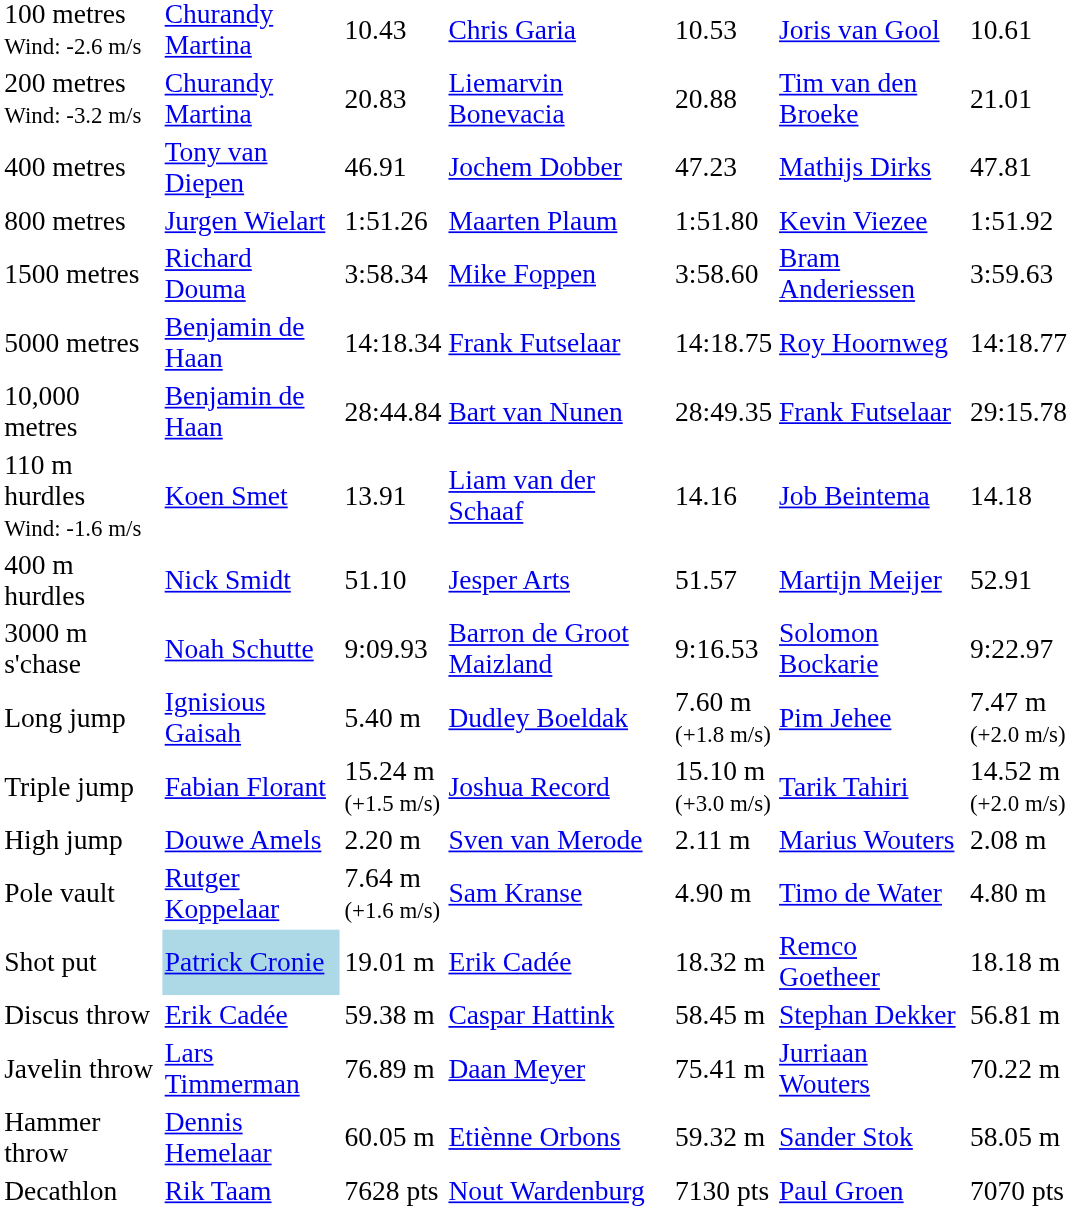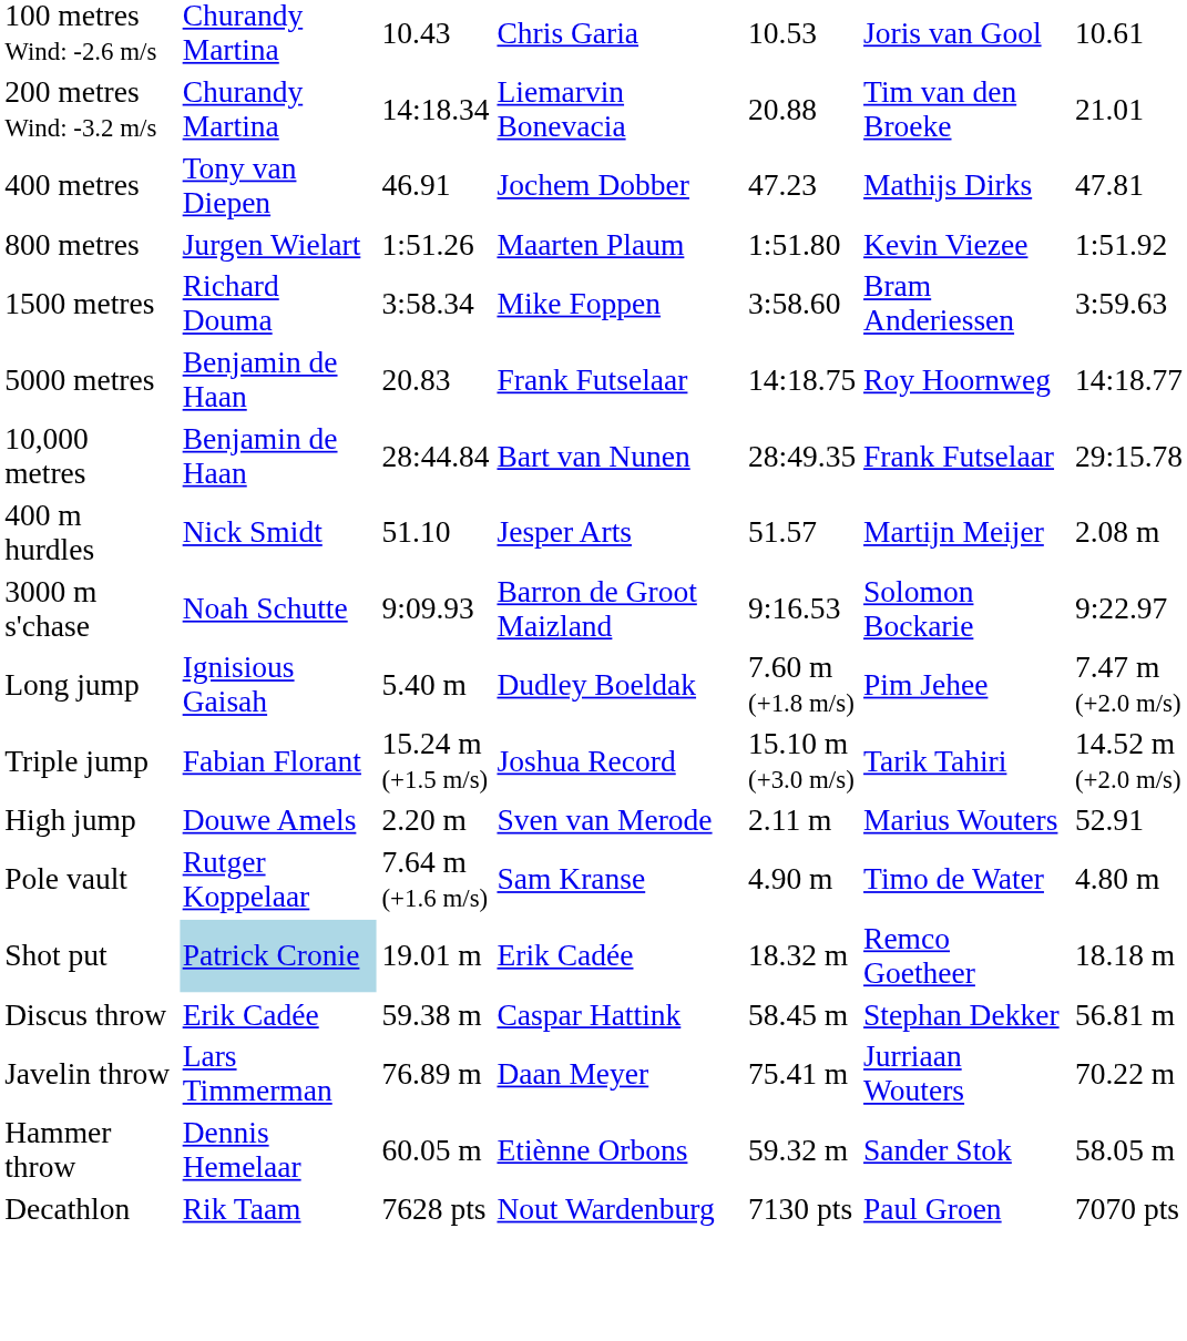200 metres Wind: -3.2 m/s | column 3: 20.83 -> 14:18.34
5000 metres | column 3: 14:18.34 -> 20.83
- row: 110 m hurdles Wind: -1.6 m/s | Koen Smet | 13.91 | Liam van der Schaaf | 14.16 | Job Beintema | 14.18
400 m hurdles | column 7: 52.91 -> 2.08 m
High jump | column 7: 2.08 m -> 52.91
